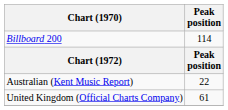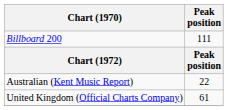Billboard 200 | Peak position: 114 -> 111
